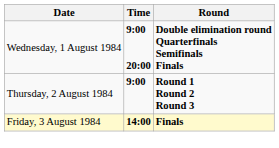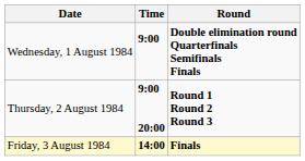Wednesday, 1 August 1984 | Time: 9:00 20:00 -> 9:00
Thursday, 2 August 1984 | Time: 9:00 -> 9:00 20:00
